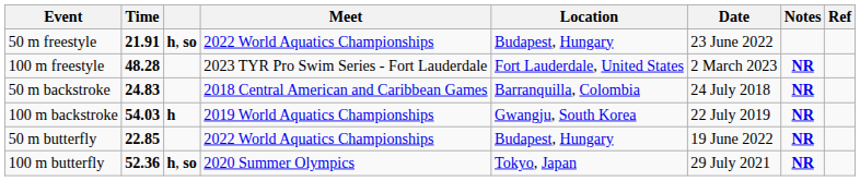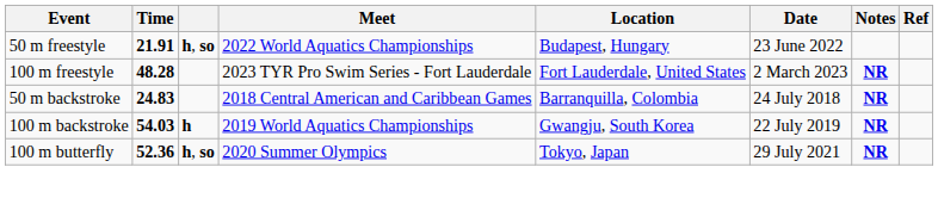- row: 50 m butterfly | 22.85 | 2022 World Aquatics Championships | Budapest, Hungary | 19 June 2022 | NR
